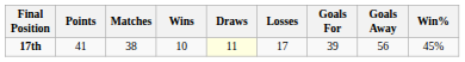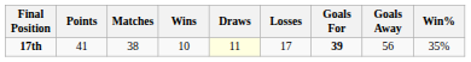17th | Goals For: normal -> bold
17th | Win%: 45% -> 35%
